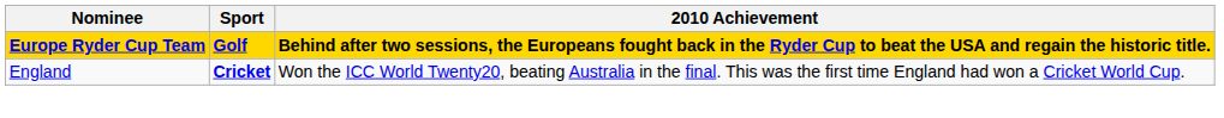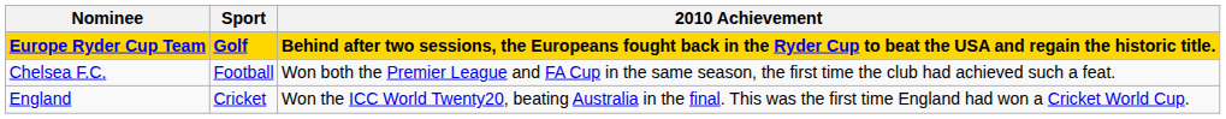+ row: Chelsea F.C. | Football | Won both the Premier League and FA Cup in the same season, the first time the club had achieved such a feat.
England | Sport: bold -> normal
